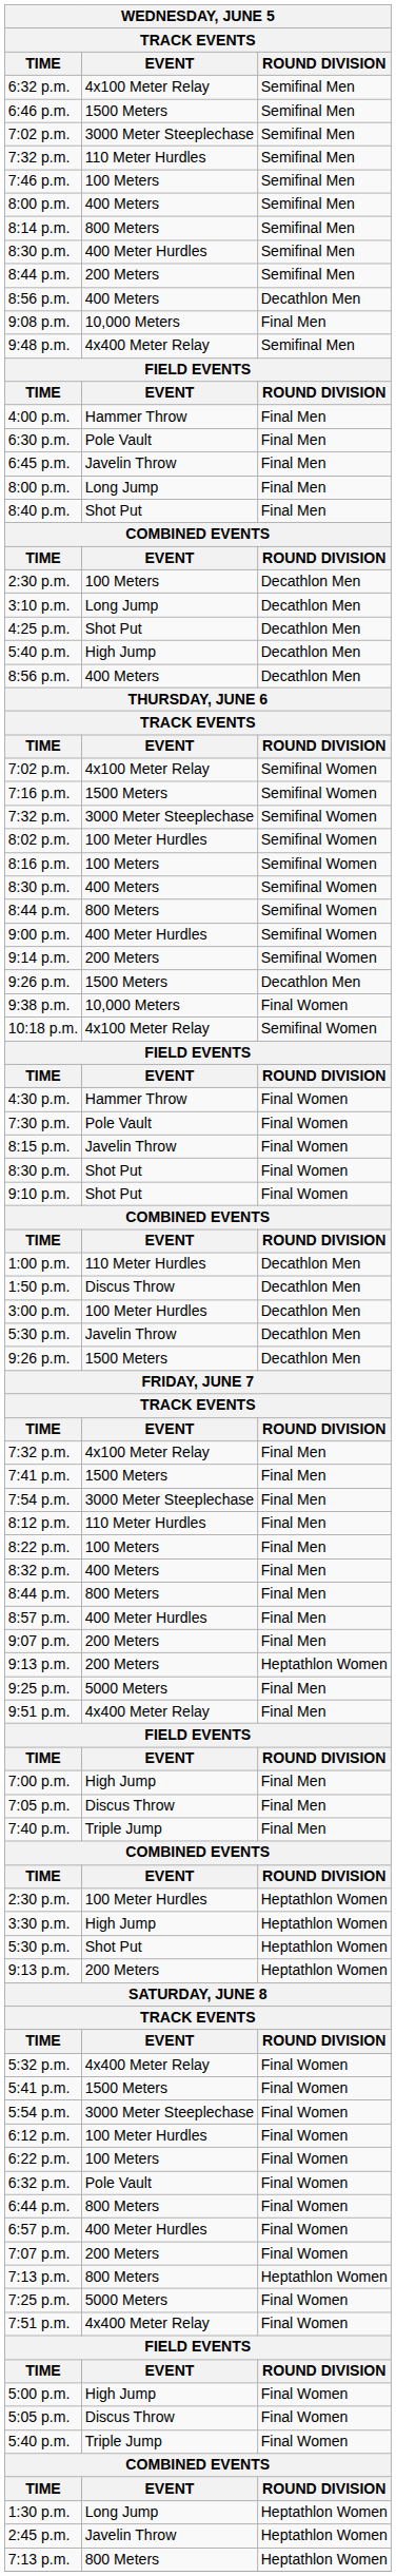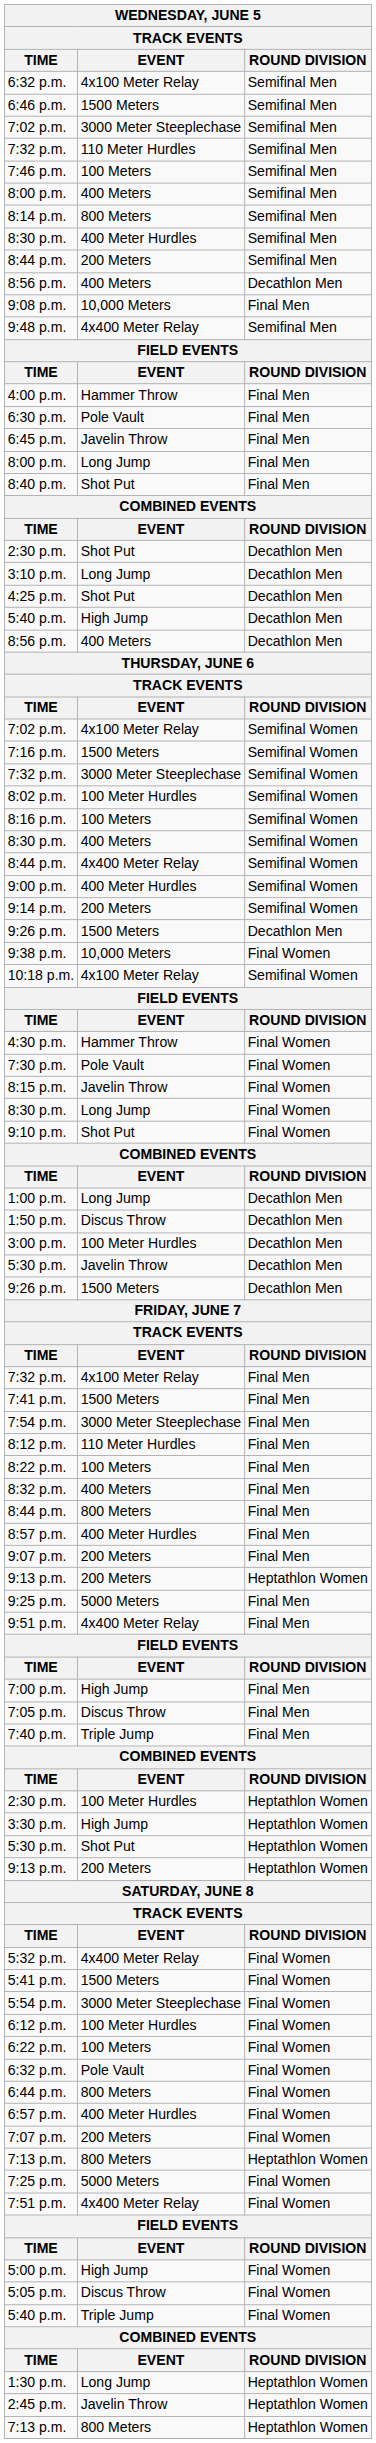2:30 p.m. / Decathlon Men | EVENT: 100 Meters -> Shot Put
8:44 p.m. / Semifinal Women | EVENT: 800 Meters -> 4x400 Meter Relay
8:30 p.m. / Final Women | EVENT: Shot Put -> Long Jump
1:00 p.m. | EVENT: 110 Meter Hurdles -> Long Jump
